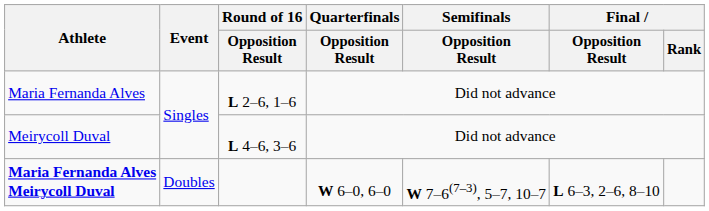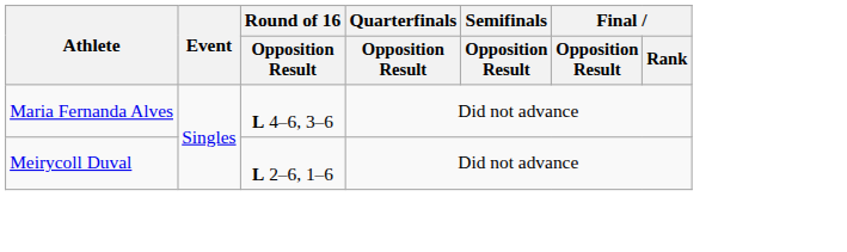Maria Fernanda Alves | Round of 16 / Opposition Result: L 2–6, 1–6 -> L 4–6, 3–6
Meirycoll Duval | Round of 16 / Opposition Result: L 4–6, 3–6 -> L 2–6, 1–6
- row: Maria Fernanda Alves Meirycoll Duval | Doubles | W 6–0, 6–0 | W 7–6(7–3), 5–7, 10–7 | L 6–3, 2–6, 8–10
